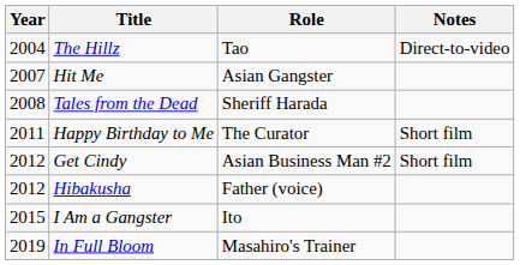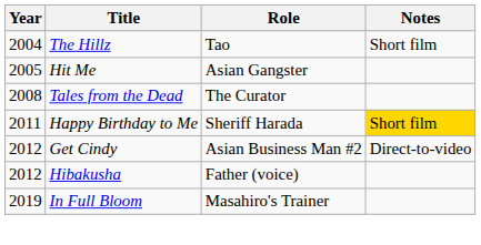The Hillz | Notes: Direct-to-video -> Short film
Hit Me | Year: 2007 -> 2005
Tales from the Dead | Role: Sheriff Harada -> The Curator
Happy Birthday to Me | Role: The Curator -> Sheriff Harada
Happy Birthday to Me | Notes: no background -> gold background
Get Cindy | Notes: Short film -> Direct-to-video
- row: 2015 | I Am a Gangster | Ito
